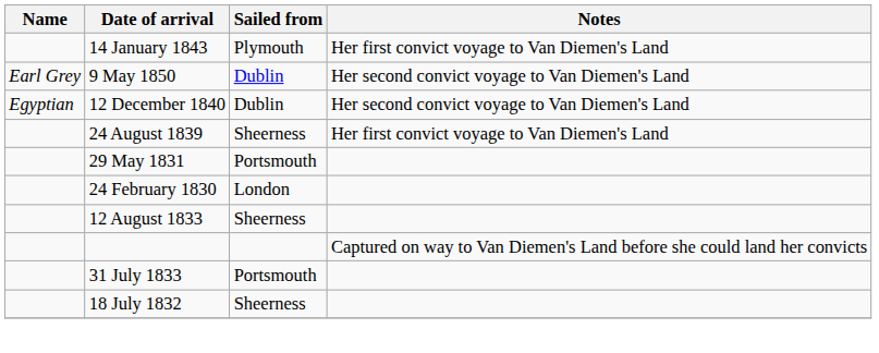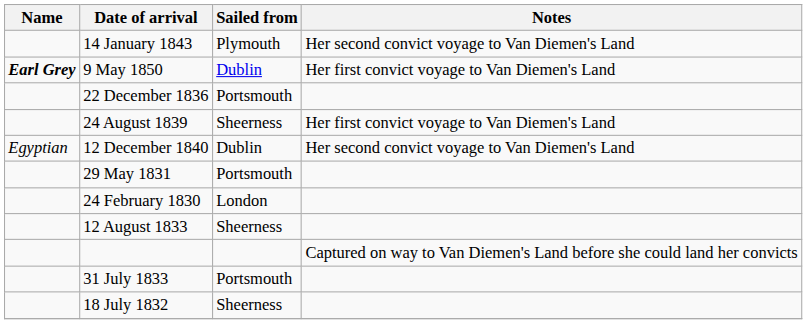14 January 1843 | Notes: Her first convict voyage to Van Diemen's Land -> Her second convict voyage to Van Diemen's Land
9 May 1850 | Name: normal -> bold
9 May 1850 | Notes: Her second convict voyage to Van Diemen's Land -> Her first convict voyage to Van Diemen's Land
+ row: 22 December 1836 | Portsmouth
rows swapped: 24 August 1839 <-> 12 December 1840
